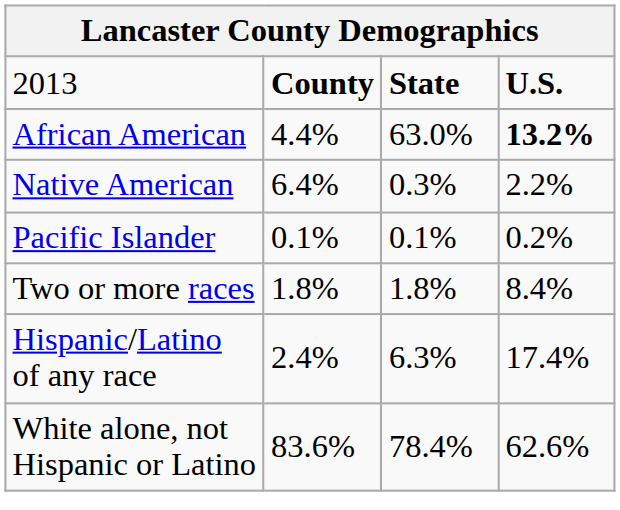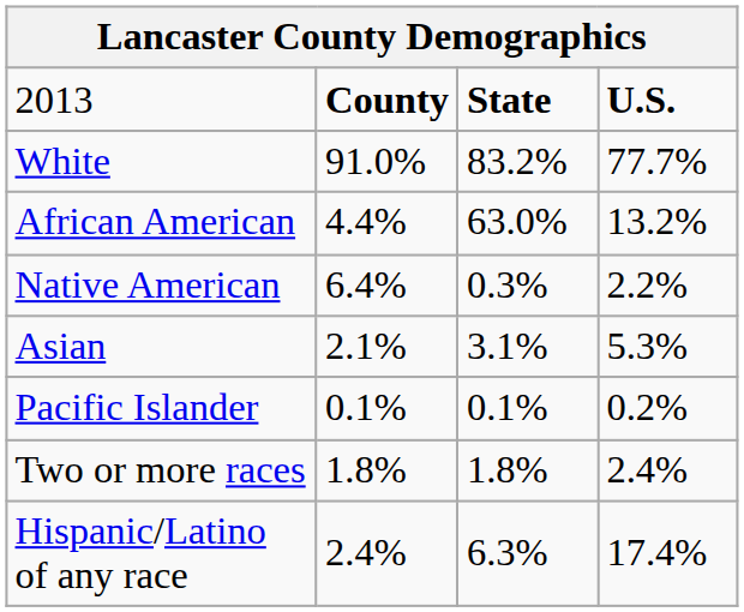+ row: White | 91.0% | 83.2% | 77.7%
African American | column 4: bold -> normal
+ row: Asian | 2.1% | 3.1% | 5.3%
Two or more races | column 4: 8.4% -> 2.4%
- row: White alone, not Hispanic or Latino | 83.6% | 78.4% | 62.6%
